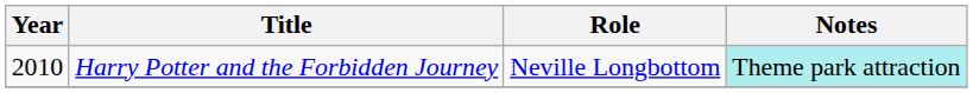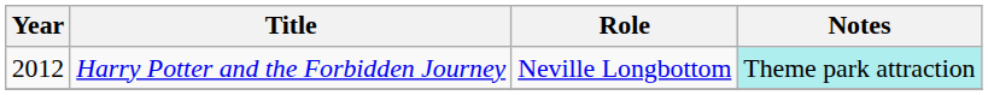Harry Potter and the Forbidden Journey | Year: 2010 -> 2012
